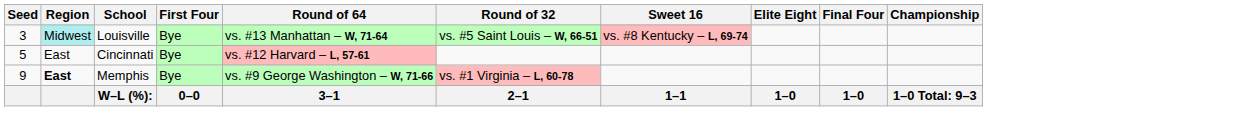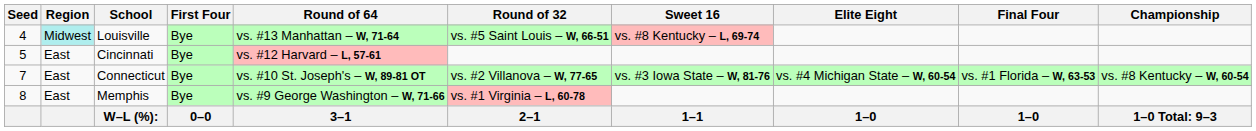Louisville | Seed: 3 -> 4
+ row: 7 | East | Connecticut | Bye | vs. #10 St. Joseph's – W, 89-81 OT | vs. #2 Villanova – W, 77-65 | vs. #3 Iowa State – W, 81-76 | vs. #4 Michigan State – W, 60-54 | vs. #1 Florida – W, 63-53 | vs. #8 Kentucky – W, 60-54
Memphis | Seed: 9 -> 8
Memphis | Region: bold -> normal
